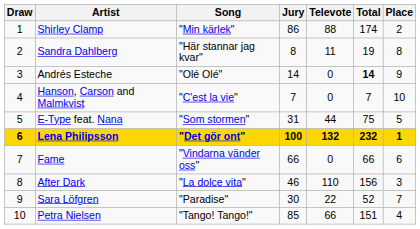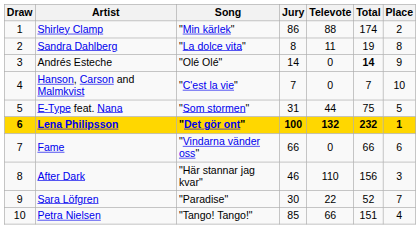Sandra Dahlberg | Song: "Här stannar jag kvar" -> "La dolce vita"
After Dark | Song: "La dolce vita" -> "Här stannar jag kvar"
